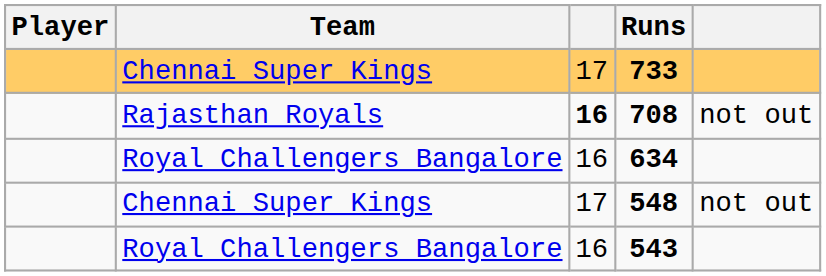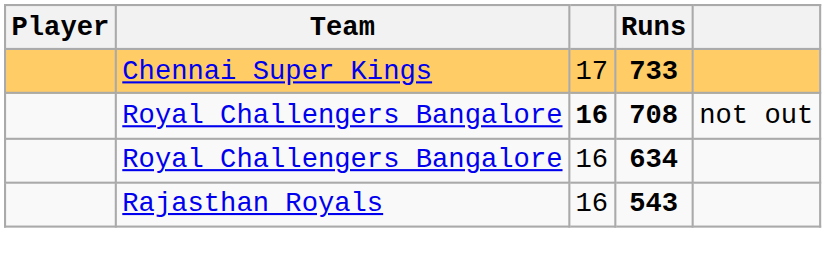708 | Team: Rajasthan Royals -> Royal Challengers Bangalore
- row: Chennai Super Kings | 17 | 548 | not out
543 | Team: Royal Challengers Bangalore -> Rajasthan Royals
